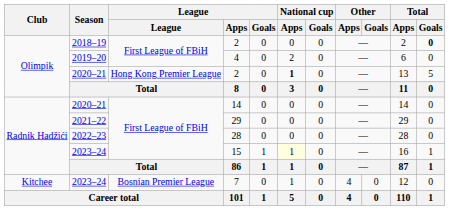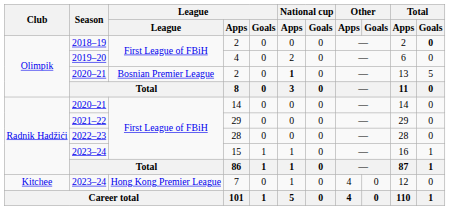2020–21 / 2 | League: Hong Kong Premier League -> Bosnian Premier League
15 | National cup / Apps: lightyellow background -> no background
7 | League: Bosnian Premier League -> Hong Kong Premier League
